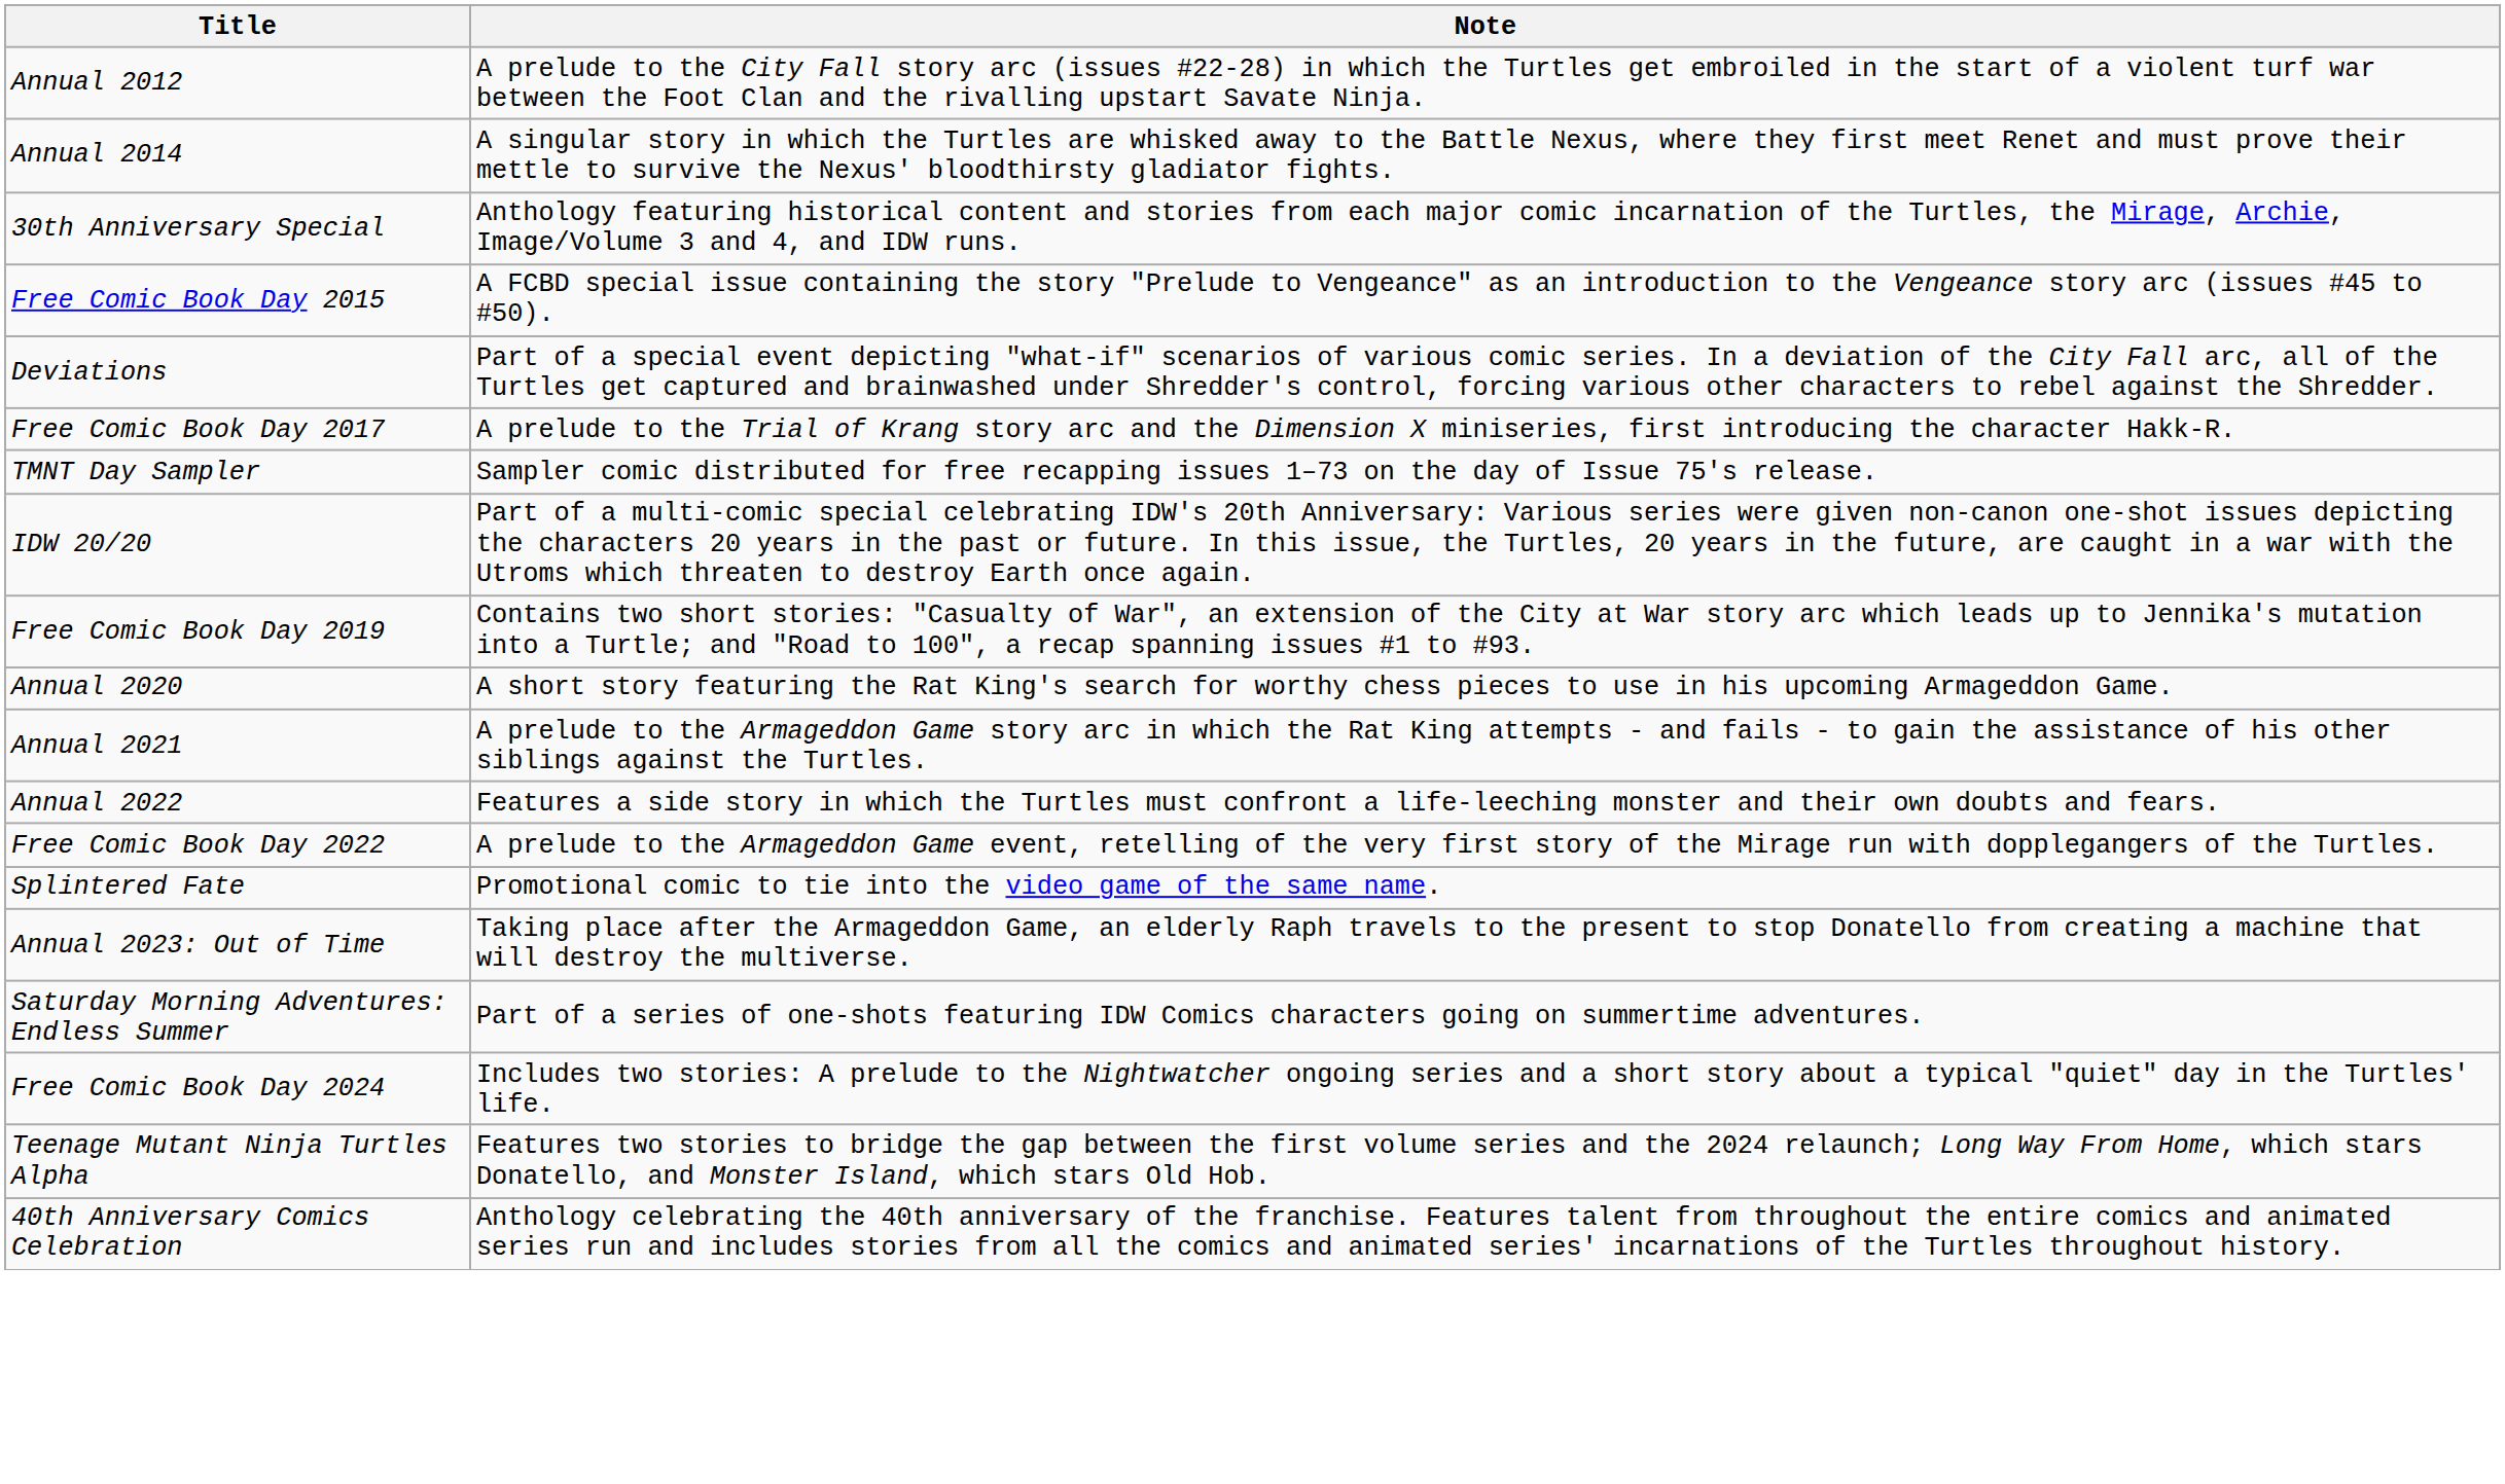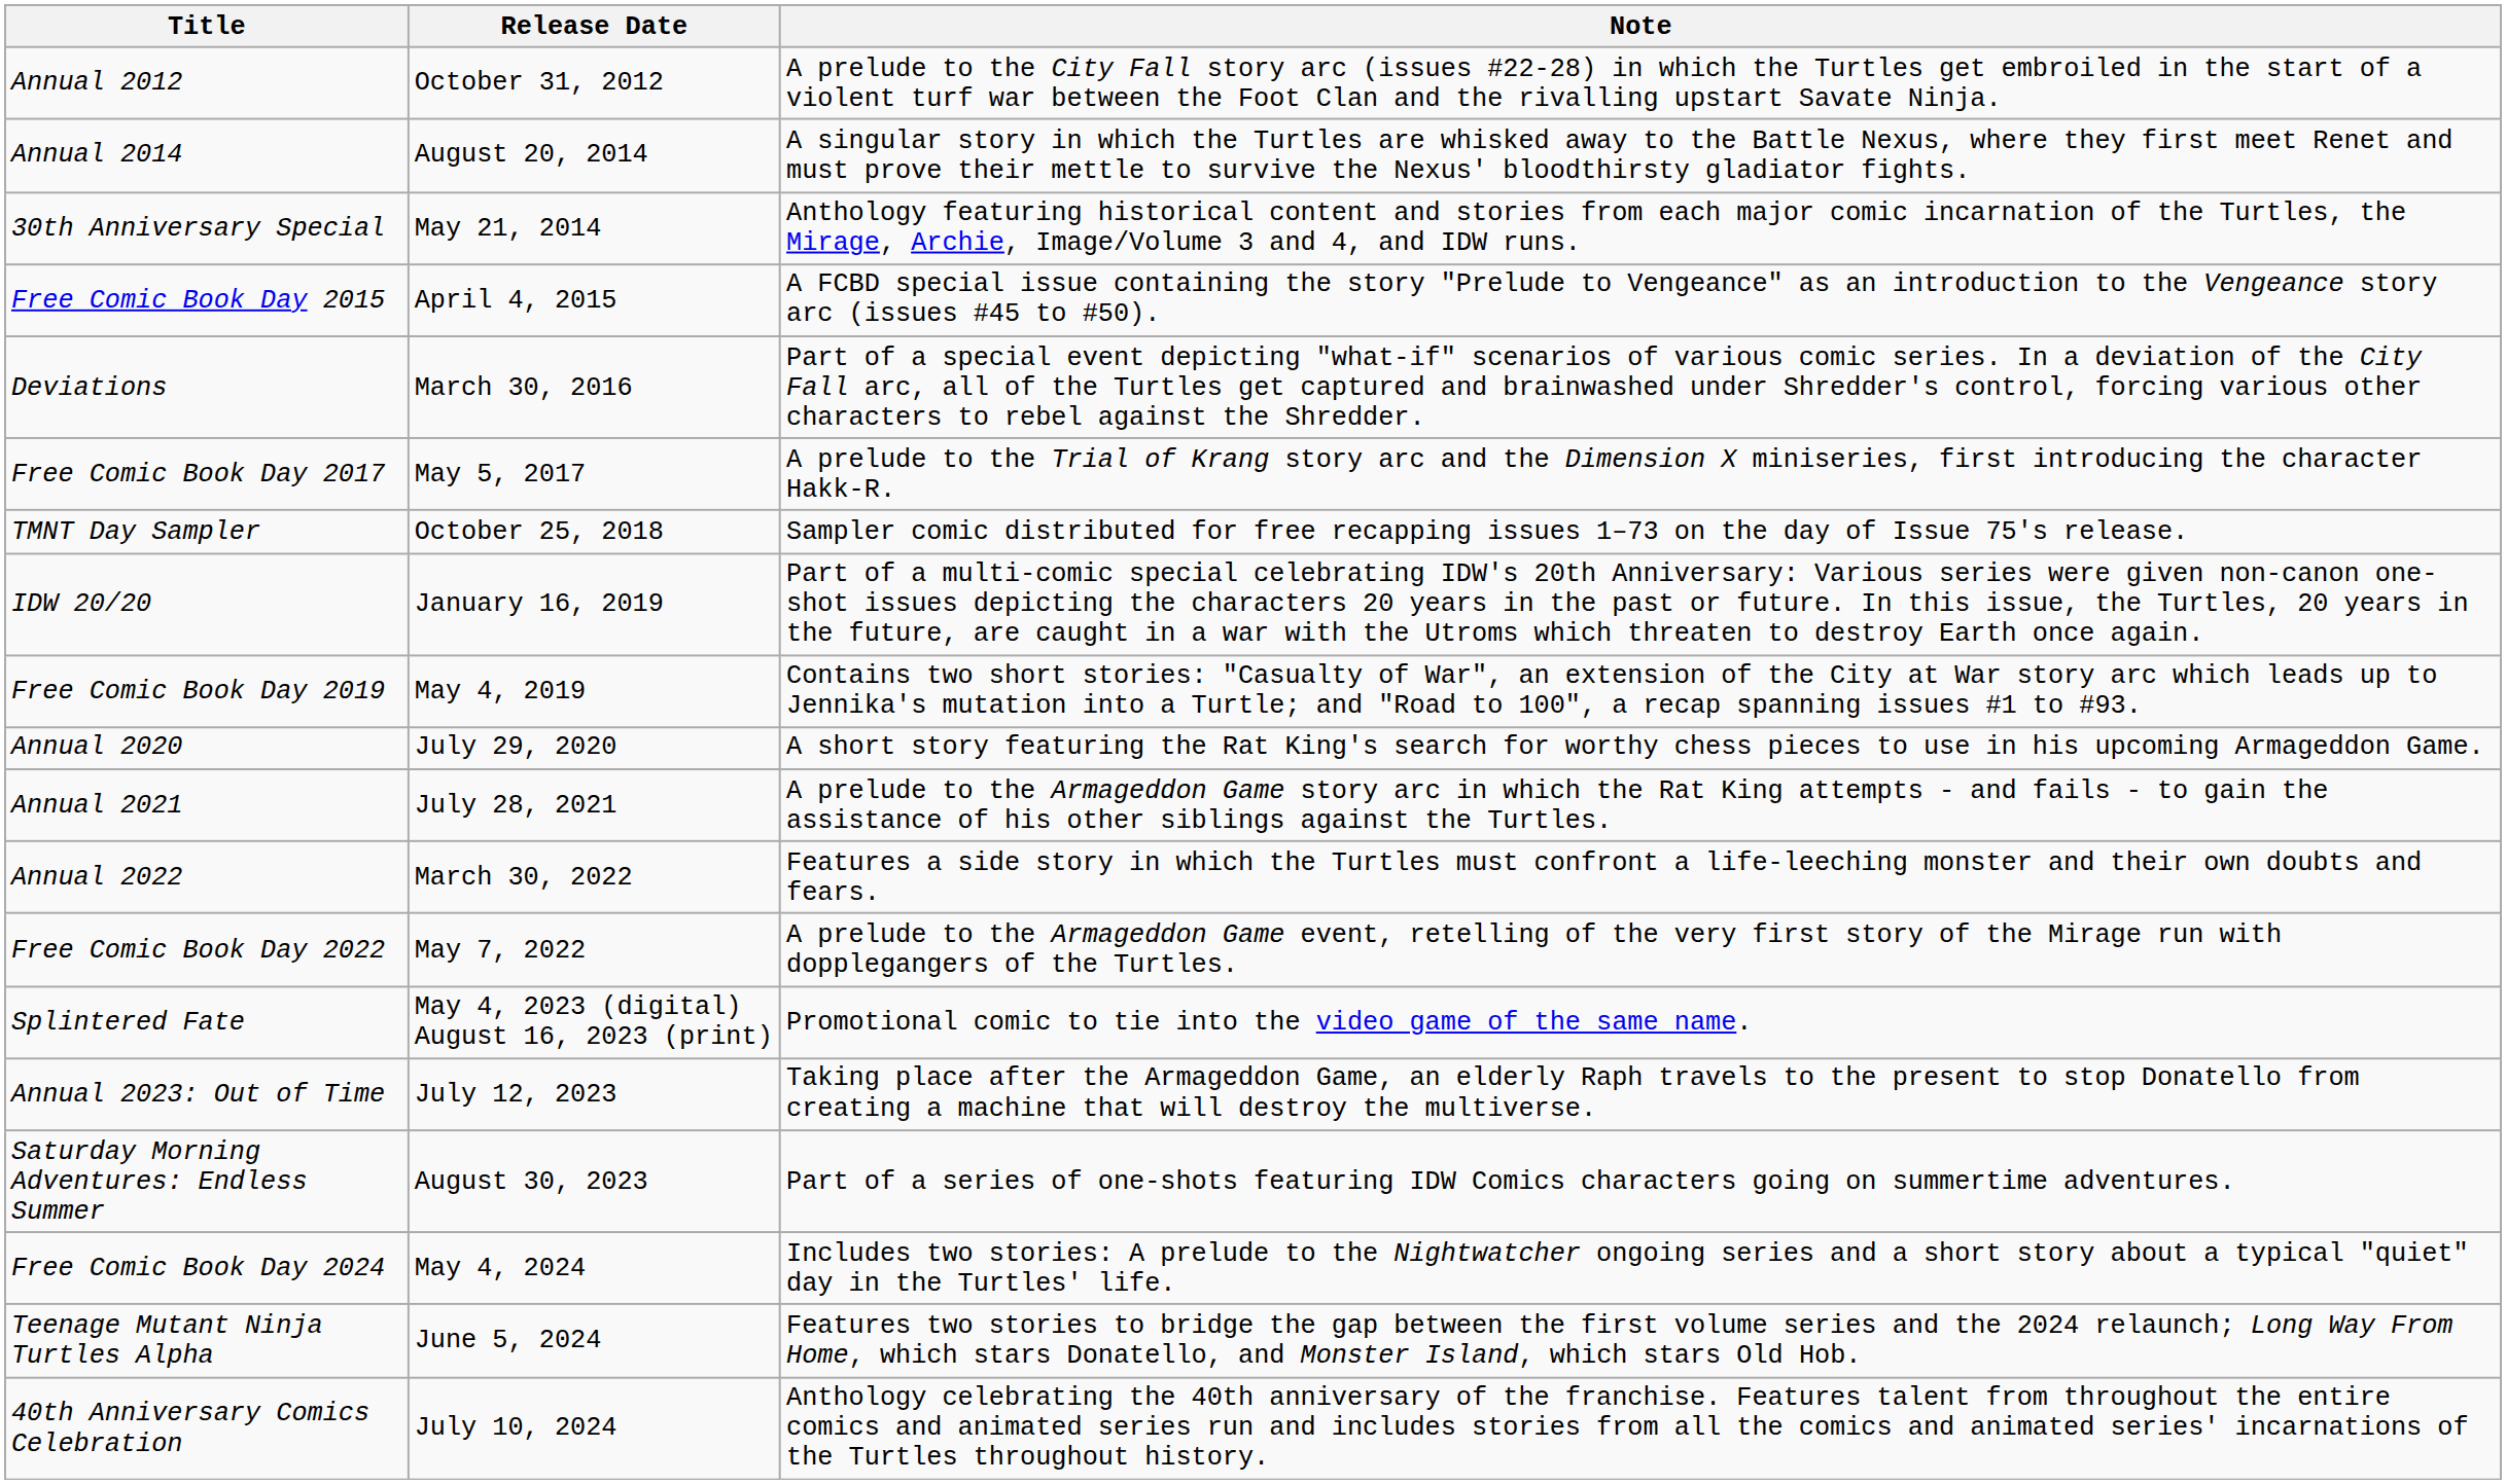+ column: Release Date | October 31, 2012 | August 20, 2014 | May 21, 2014 | April 4, 2015 | March 30, 2016 | May 5, 2017 | October 25, 2018 | January 16, 2019 | May 4, 2019 | July 29, 2020 | July 28, 2021 | March 30, 2022 | May 7, 2022 | May 4, 2023 (digital) August 16, 2023 (print) | July 12, 2023 | August 30, 2023 | May 4, 2024 | June 5, 2024 | July 10, 2024
